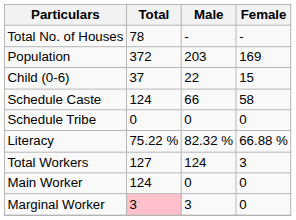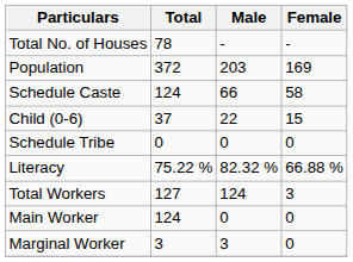rows swapped: Child (0-6) <-> Schedule Caste
Marginal Worker | Total: pink background -> no background
